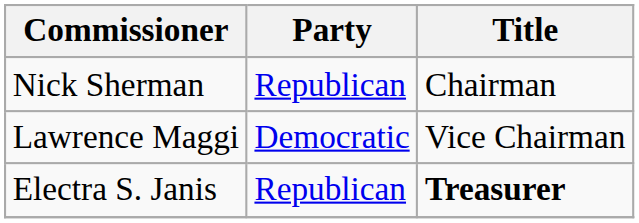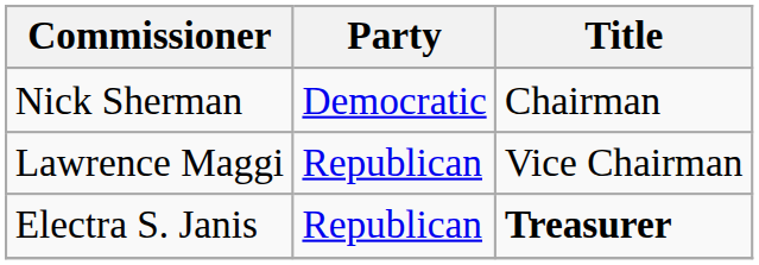Nick Sherman | Party: Republican -> Democratic
Lawrence Maggi | Party: Democratic -> Republican
